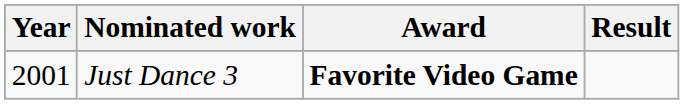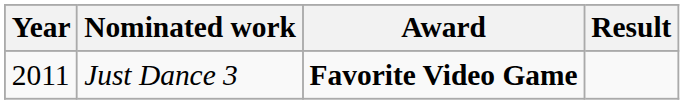Just Dance 3 | Year: 2001 -> 2011
